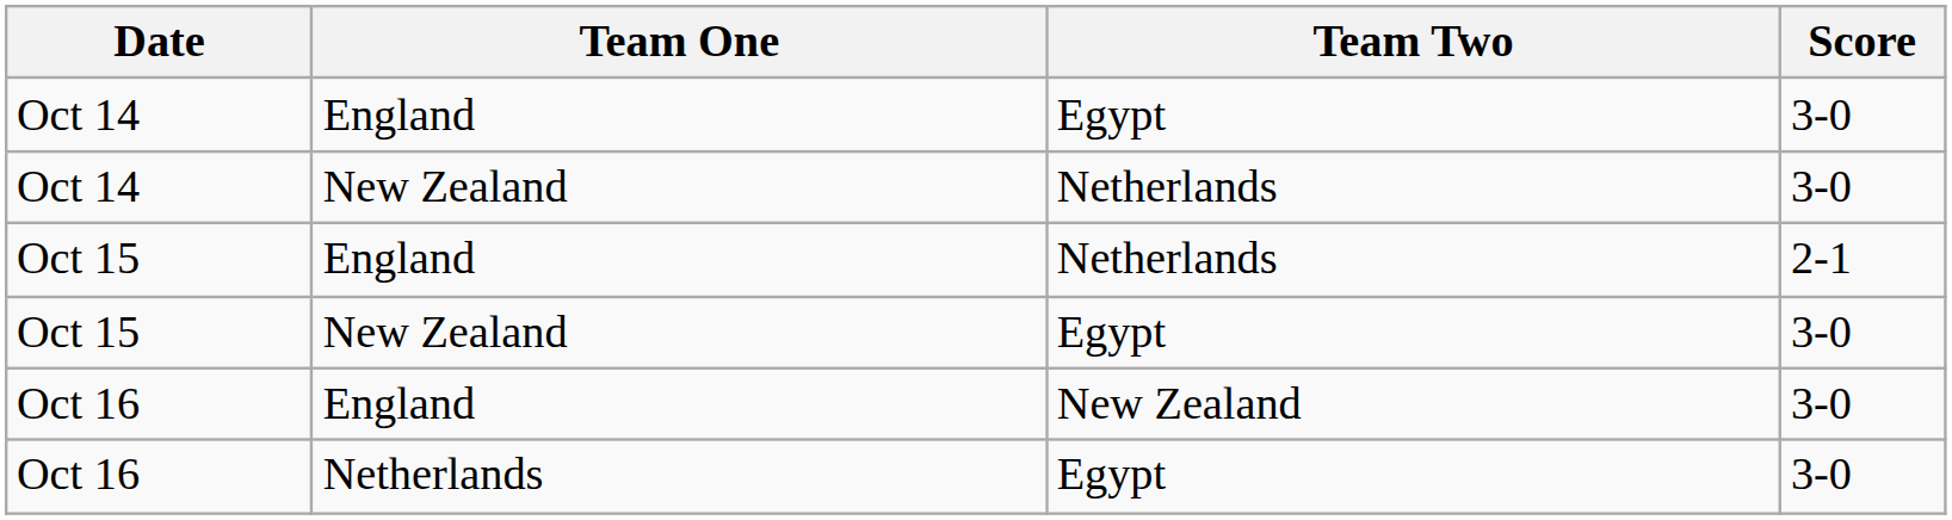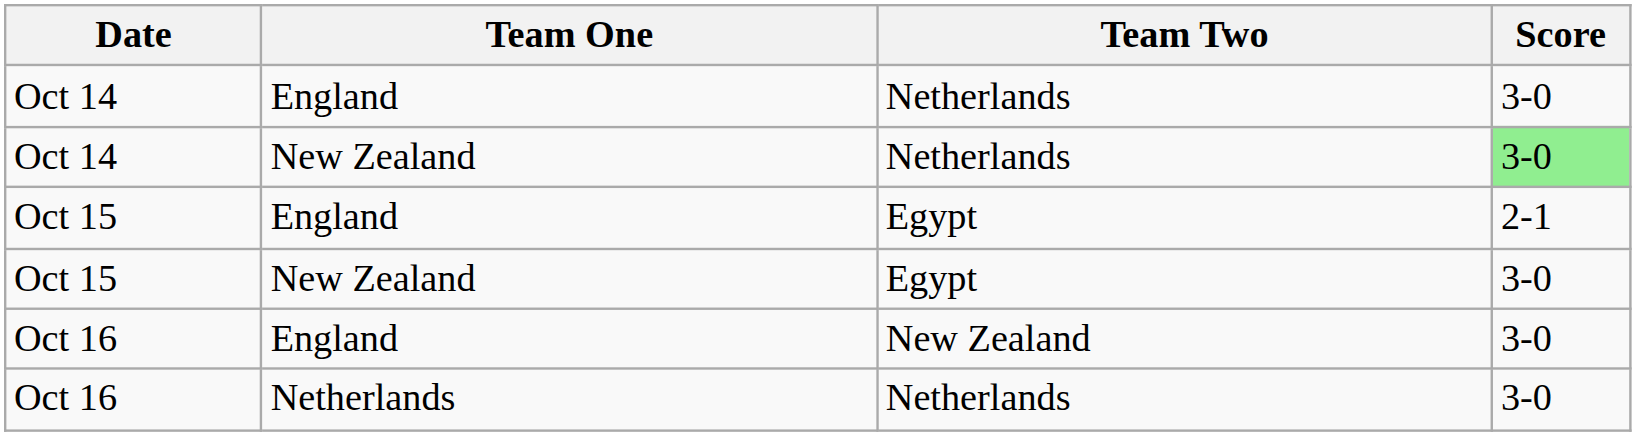Oct 14 / England | Team Two: Egypt -> Netherlands
Oct 14 / New Zealand | Score: no background -> lightgreen background
Oct 15 / England | Team Two: Netherlands -> Egypt
Oct 16 / Netherlands | Team Two: Egypt -> Netherlands
